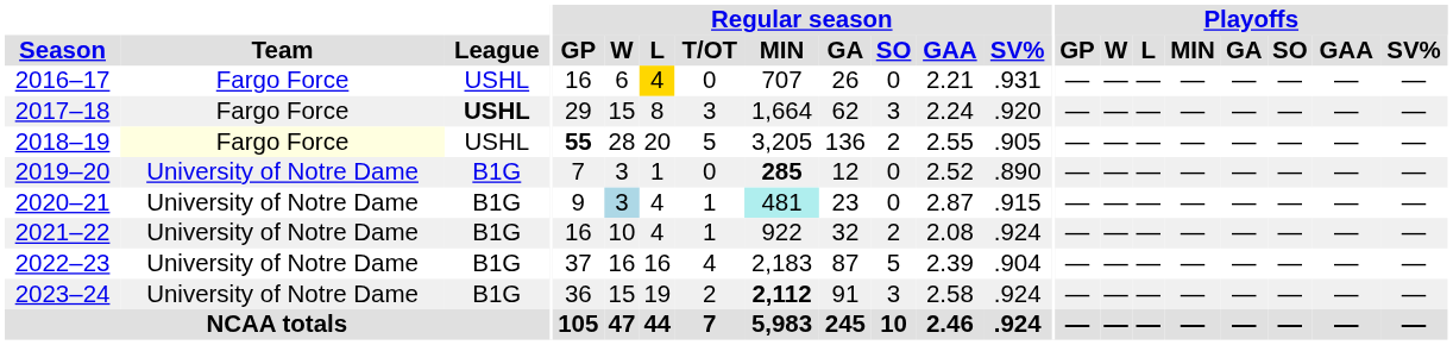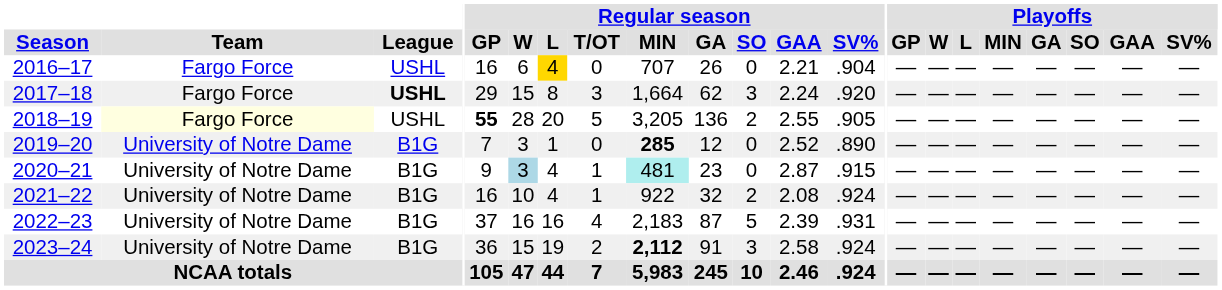2016–17 | Regular season / SV%: .931 -> .904
2022–23 | Regular season / SV%: .904 -> .931
